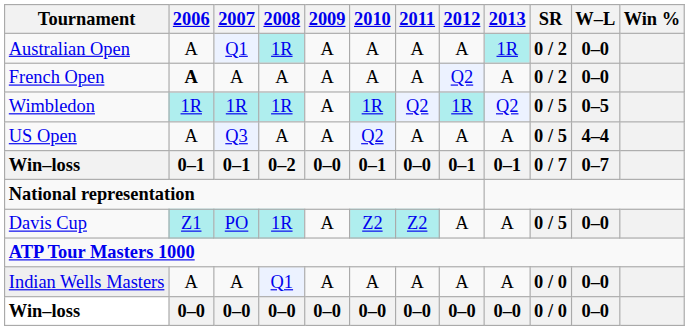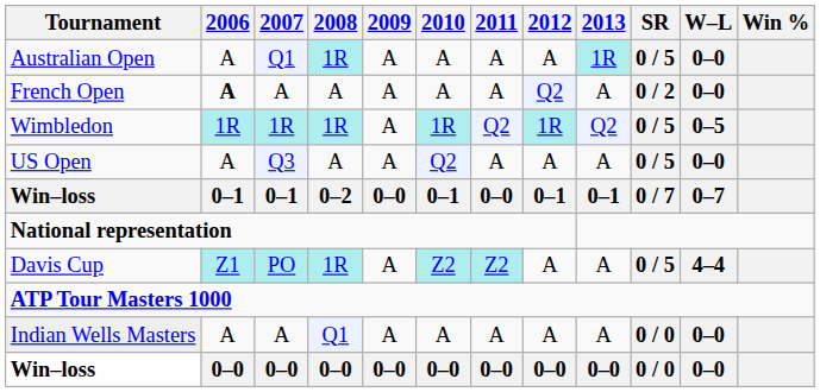Australian Open | SR: 0 / 2 -> 0 / 5
US Open | W–L: 4–4 -> 0–0
Davis Cup | W–L: 0–0 -> 4–4
